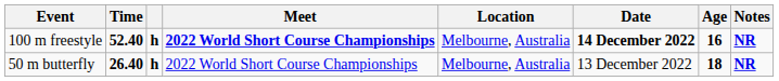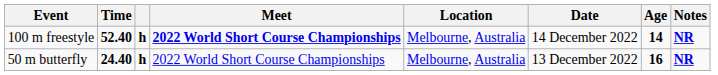100 m freestyle | Date: bold -> normal
100 m freestyle | Age: 16 -> 14
50 m butterfly | Time: 26.40 -> 24.40
50 m butterfly | Age: 18 -> 16
